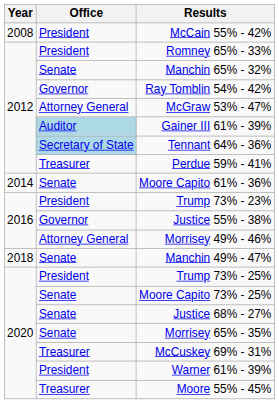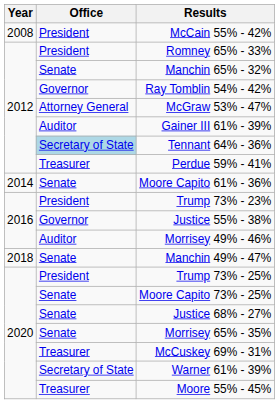Gainer III 61% - 39% | Office: lightblue background -> no background
Morrisey 49% - 46% | Office: Attorney General -> Auditor
Warner 61% - 39% | Office: President -> Secretary of State
